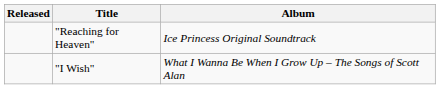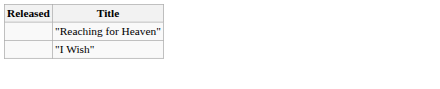- column: Album | Ice Princess Original Soundtrack | What I Wanna Be When I Grow Up – The Songs of Scott Alan
